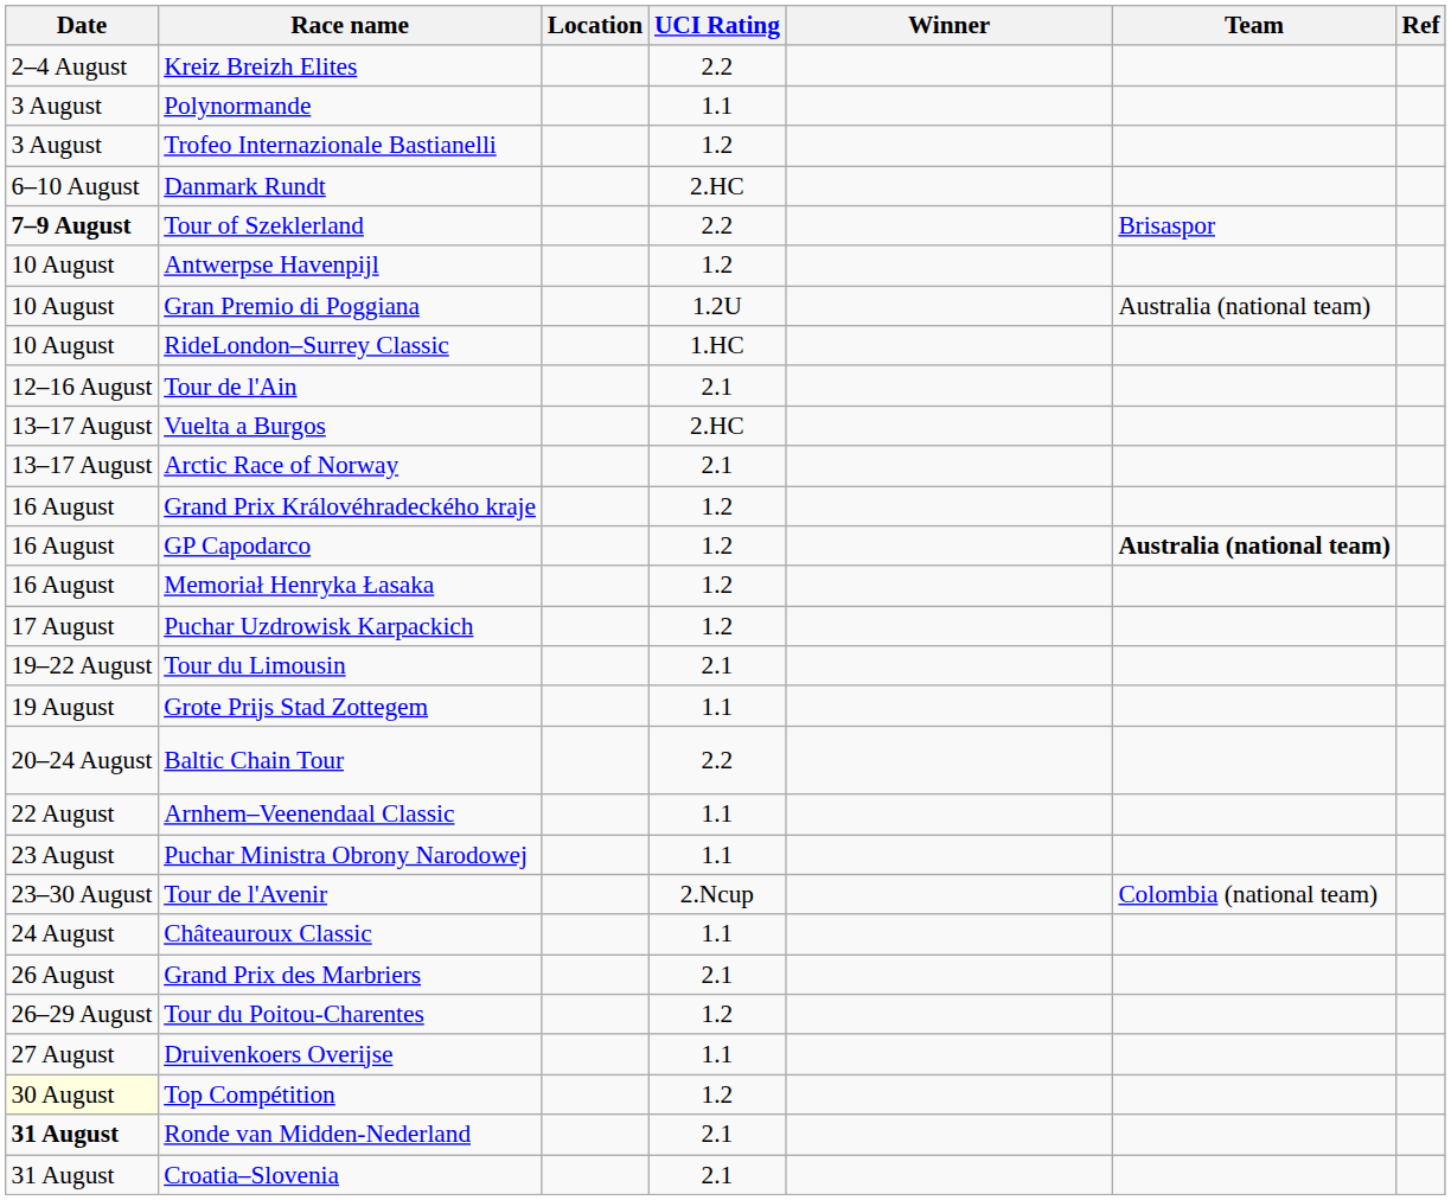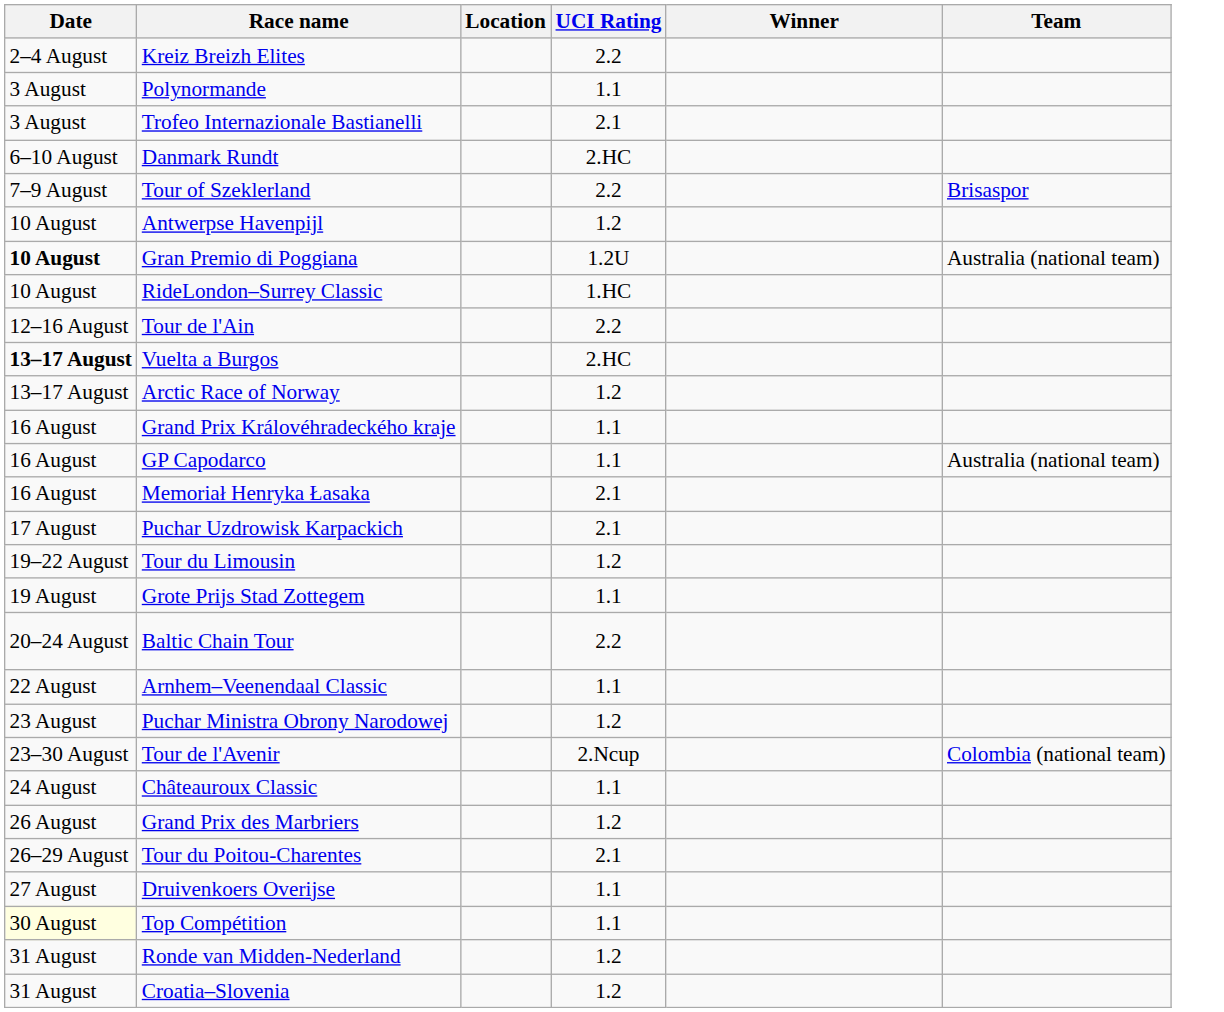- column: Ref
Trofeo Internazionale Bastianelli | UCI Rating: 1.2 -> 2.1
Tour of Szeklerland | Date: bold -> normal
Gran Premio di Poggiana | Date: normal -> bold
Tour de l'Ain | UCI Rating: 2.1 -> 2.2
Vuelta a Burgos | Date: normal -> bold
Arctic Race of Norway | UCI Rating: 2.1 -> 1.2
Grand Prix Královéhradeckého kraje | UCI Rating: 1.2 -> 1.1
GP Capodarco | UCI Rating: 1.2 -> 1.1
GP Capodarco | Team: bold -> normal
Memoriał Henryka Łasaka | UCI Rating: 1.2 -> 2.1
Puchar Uzdrowisk Karpackich | UCI Rating: 1.2 -> 2.1
Tour du Limousin | UCI Rating: 2.1 -> 1.2
Puchar Ministra Obrony Narodowej | UCI Rating: 1.1 -> 1.2
Grand Prix des Marbriers | UCI Rating: 2.1 -> 1.2
Tour du Poitou-Charentes | UCI Rating: 1.2 -> 2.1
Top Compétition | UCI Rating: 1.2 -> 1.1
Ronde van Midden-Nederland | Date: bold -> normal
Ronde van Midden-Nederland | UCI Rating: 2.1 -> 1.2
Croatia–Slovenia | UCI Rating: 2.1 -> 1.2
